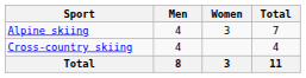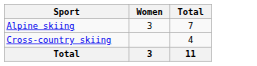- column: Men | 4 | 4 | 8
